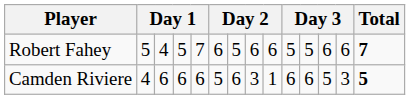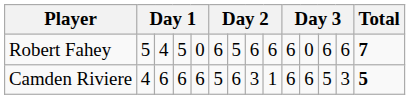Robert Fahey | column 5: 7 -> 0
Robert Fahey | column 10: 5 -> 6
Robert Fahey | column 11: 5 -> 0
